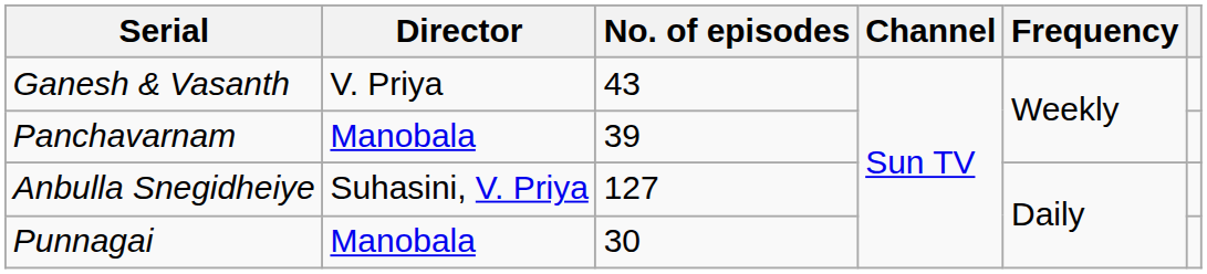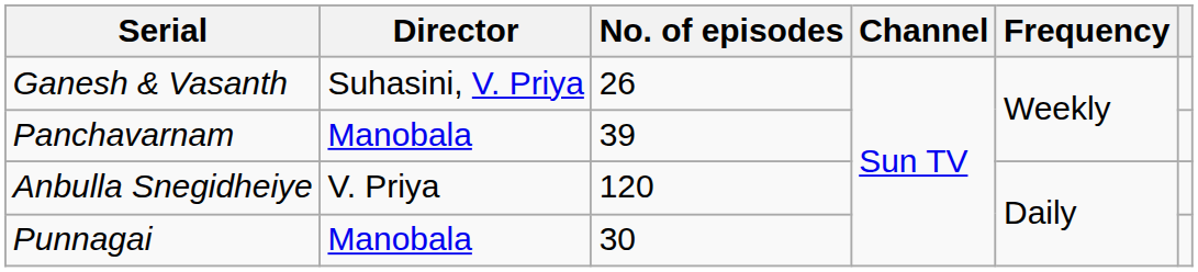Ganesh & Vasanth | Director: V. Priya -> Suhasini, V. Priya
Ganesh & Vasanth | No. of episodes: 43 -> 26
Anbulla Snegidheiye | Director: Suhasini, V. Priya -> V. Priya
Anbulla Snegidheiye | No. of episodes: 127 -> 120
